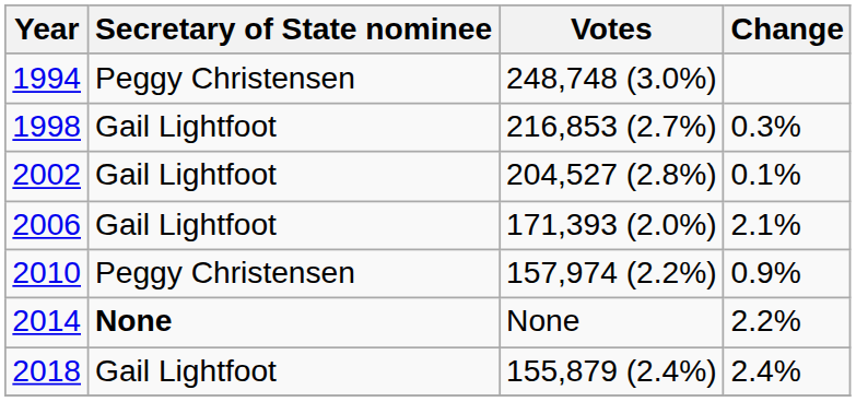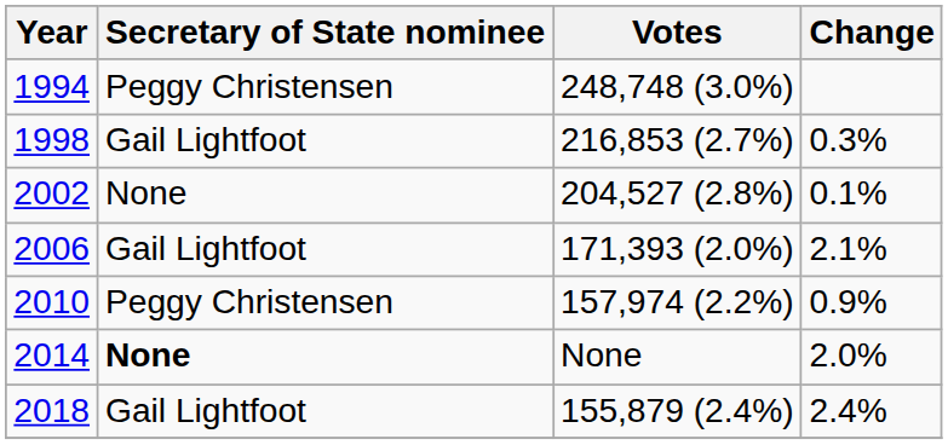2002 | Secretary of State nominee: Gail Lightfoot -> None
2014 | Change: 2.2% -> 2.0%
